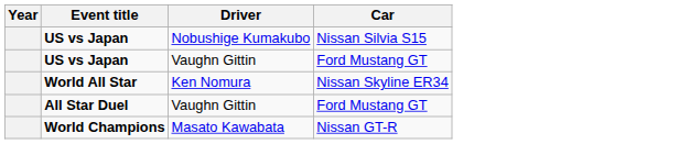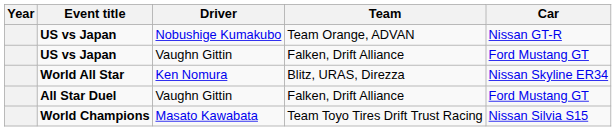+ column: Team | Team Orange, ADVAN | Falken, Drift Alliance | Blitz, URAS, Direzza | Falken, Drift Alliance | Team Toyo Tires Drift Trust Racing
US vs Japan / Nobushige Kumakubo | Car: Nissan Silvia S15 -> Nissan GT-R
World Champions | Car: Nissan GT-R -> Nissan Silvia S15
